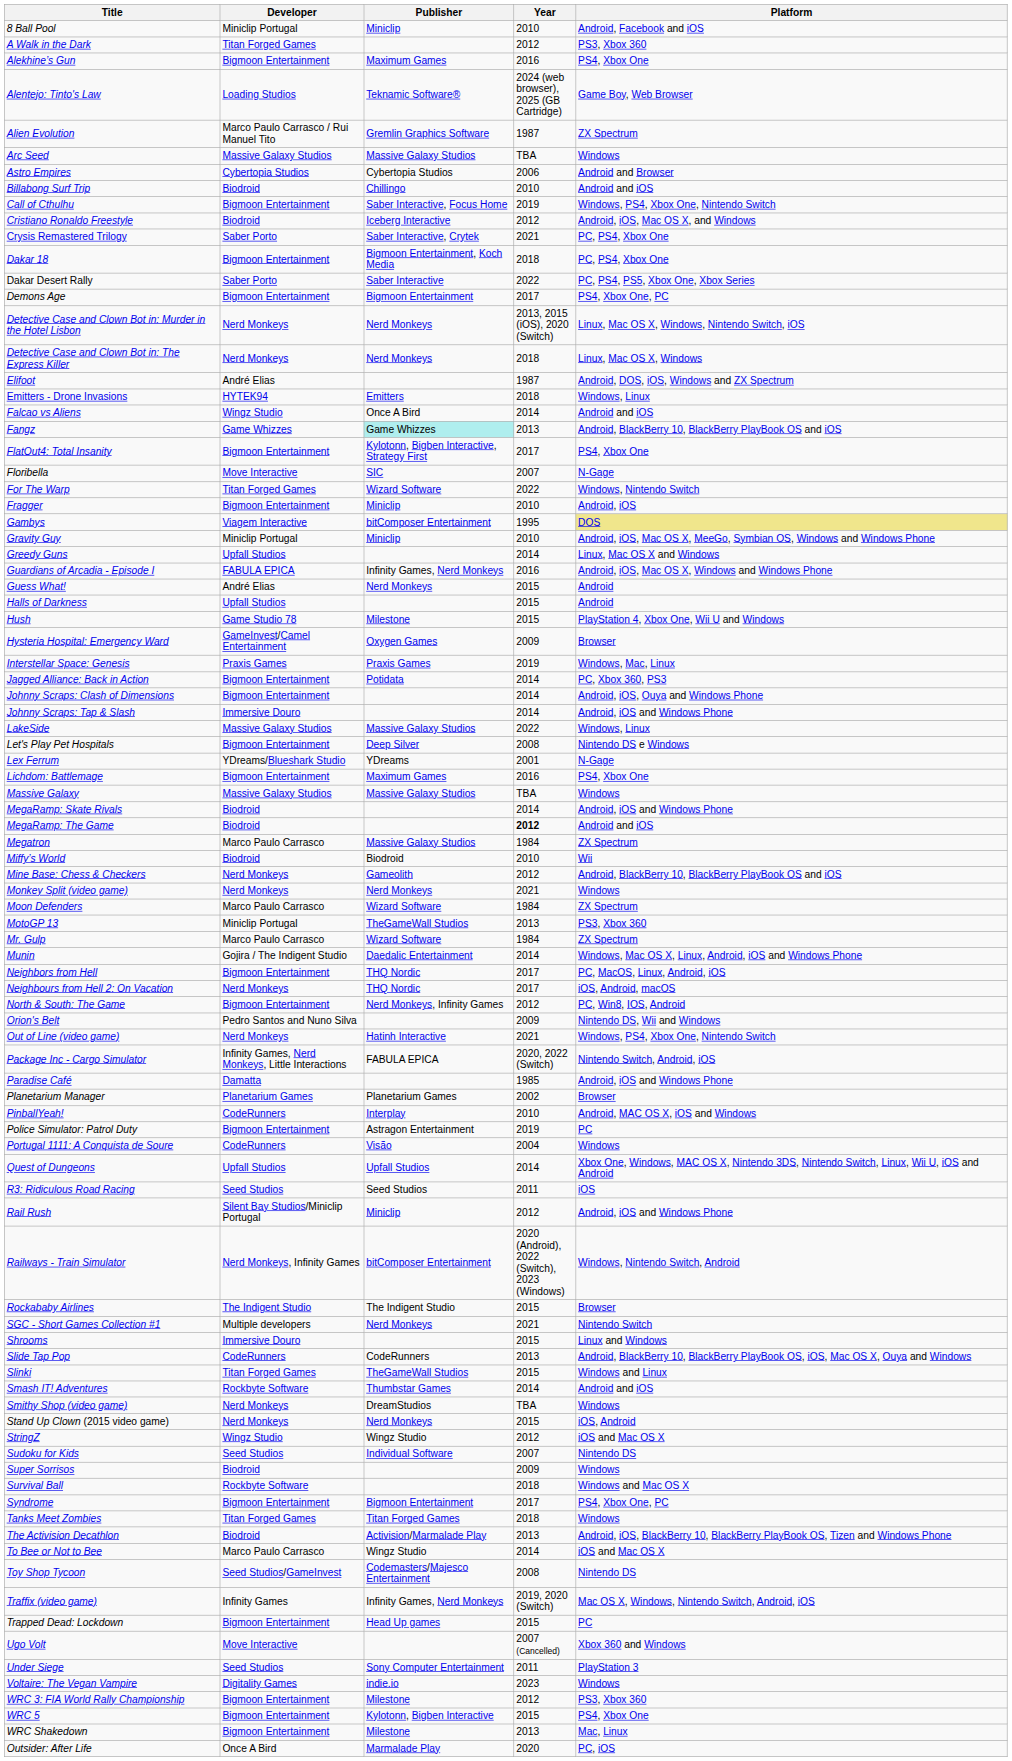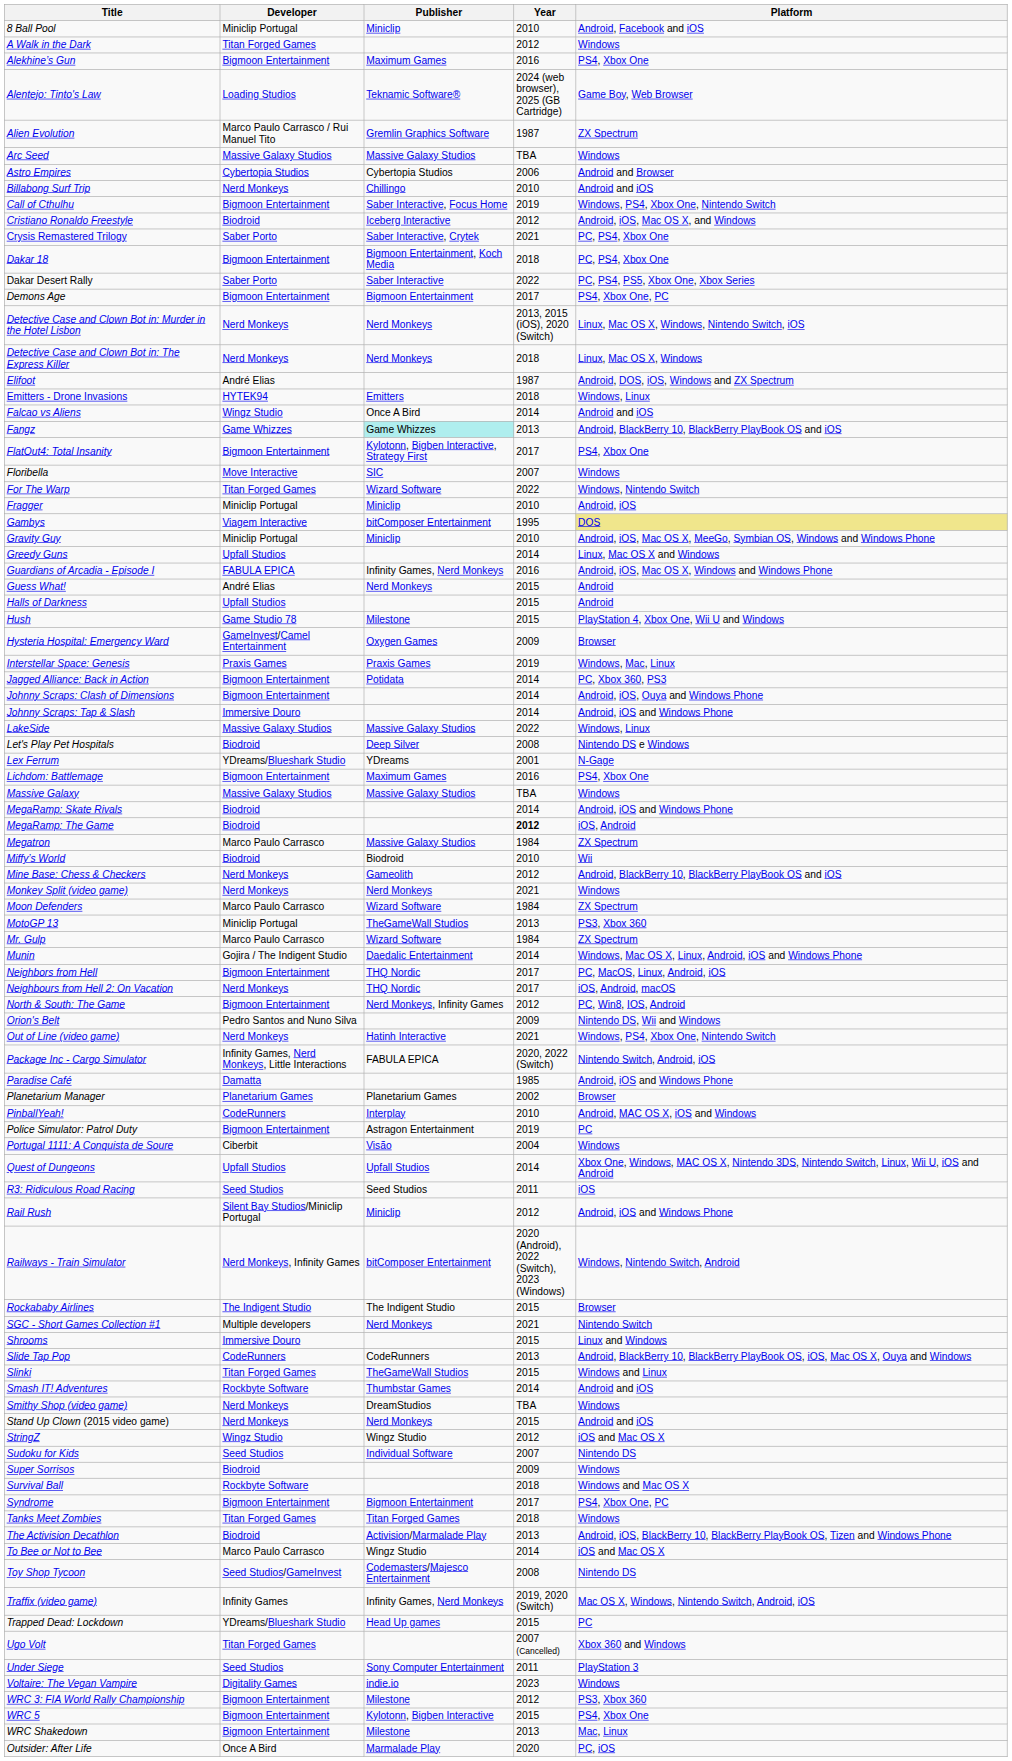A Walk in the Dark | Platform: PS3, Xbox 360 -> Windows
Billabong Surf Trip | Developer: Biodroid -> Nerd Monkeys
Floribella | Platform: N-Gage -> Windows
Fragger | Developer: Bigmoon Entertainment -> Miniclip Portugal
Let's Play Pet Hospitals | Developer: Bigmoon Entertainment -> Biodroid
MegaRamp: The Game | Platform: Android and iOS -> iOS, Android
Portugal 1111: A Conquista de Soure | Developer: CodeRunners -> Ciberbit
Stand Up Clown (2015 video game) | Platform: iOS, Android -> Android and iOS
Trapped Dead: Lockdown | Developer: Bigmoon Entertainment -> YDreams/Blueshark Studio
Ugo Volt | Developer: Move Interactive -> Titan Forged Games
